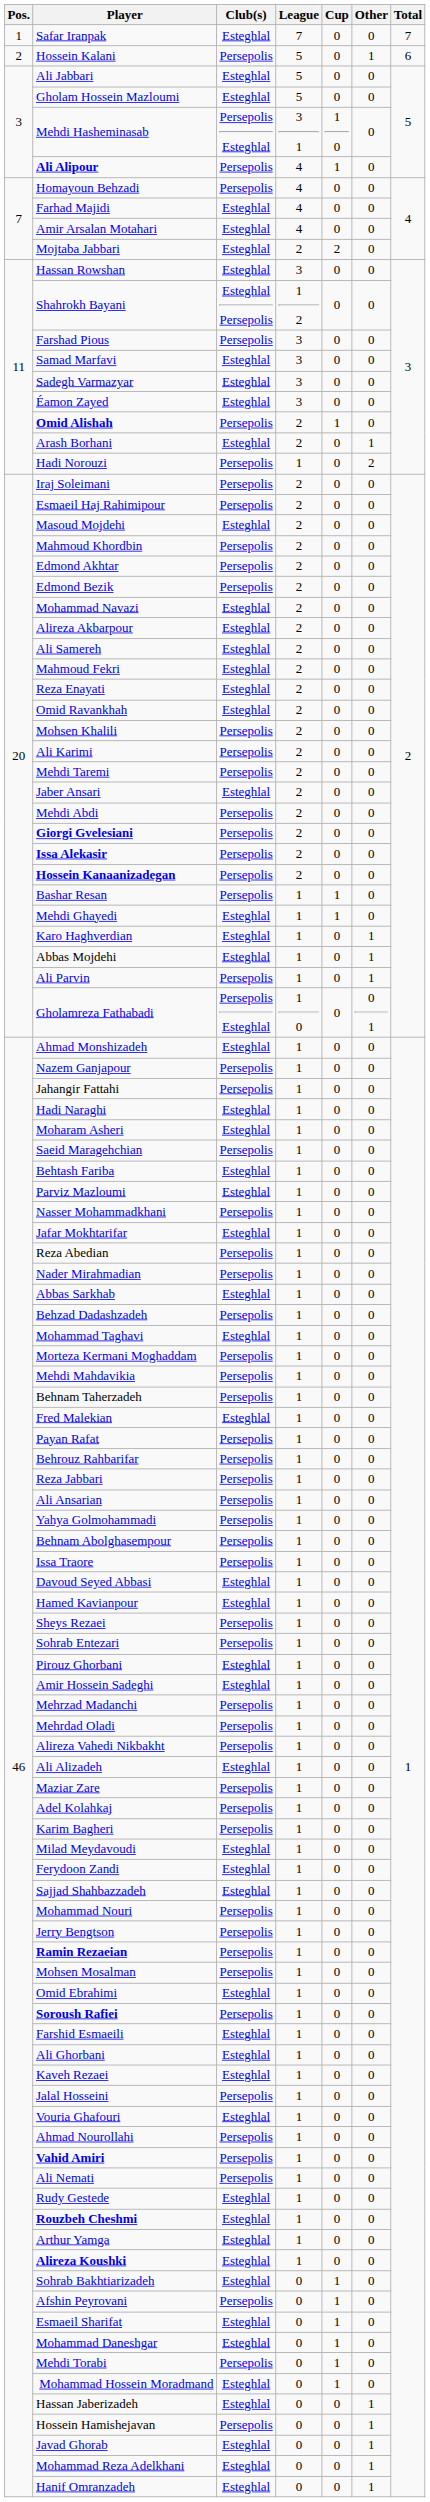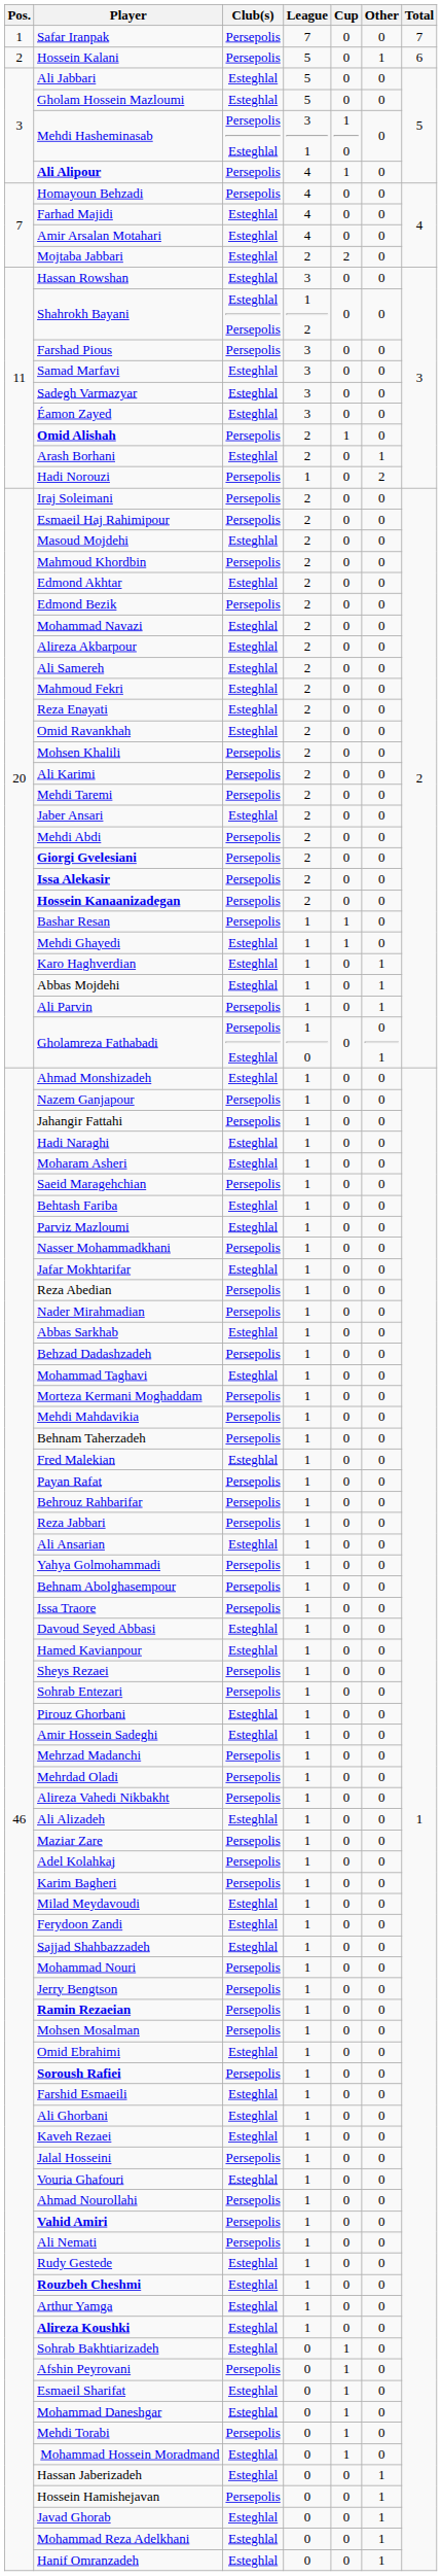Safar Iranpak | Club(s): Esteghlal -> Persepolis
Edmond Akhtar | Club(s): Persepolis -> Esteghlal
Ali Ansarian | Club(s): Persepolis -> Esteghlal
